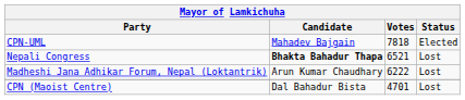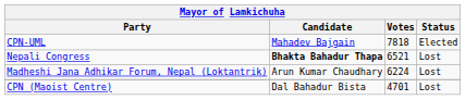Madheshi Jana Adhikar Forum, Nepal (Loktantrik) | Votes: 6222 -> 6224
